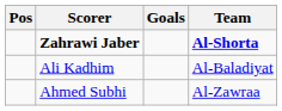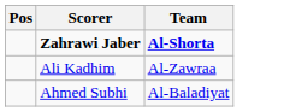- column: Goals
Ali Kadhim | Team: Al-Baladiyat -> Al-Zawraa
Ahmed Subhi | Team: Al-Zawraa -> Al-Baladiyat
